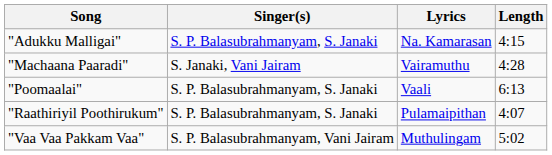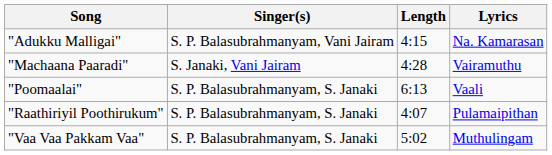columns swapped: Lyrics <-> Length
"Adukku Malligai" | Singer(s): S. P. Balasubrahmanyam, S. Janaki -> S. P. Balasubrahmanyam, Vani Jairam
"Vaa Vaa Pakkam Vaa" | Singer(s): S. P. Balasubrahmanyam, Vani Jairam -> S. P. Balasubrahmanyam, S. Janaki
